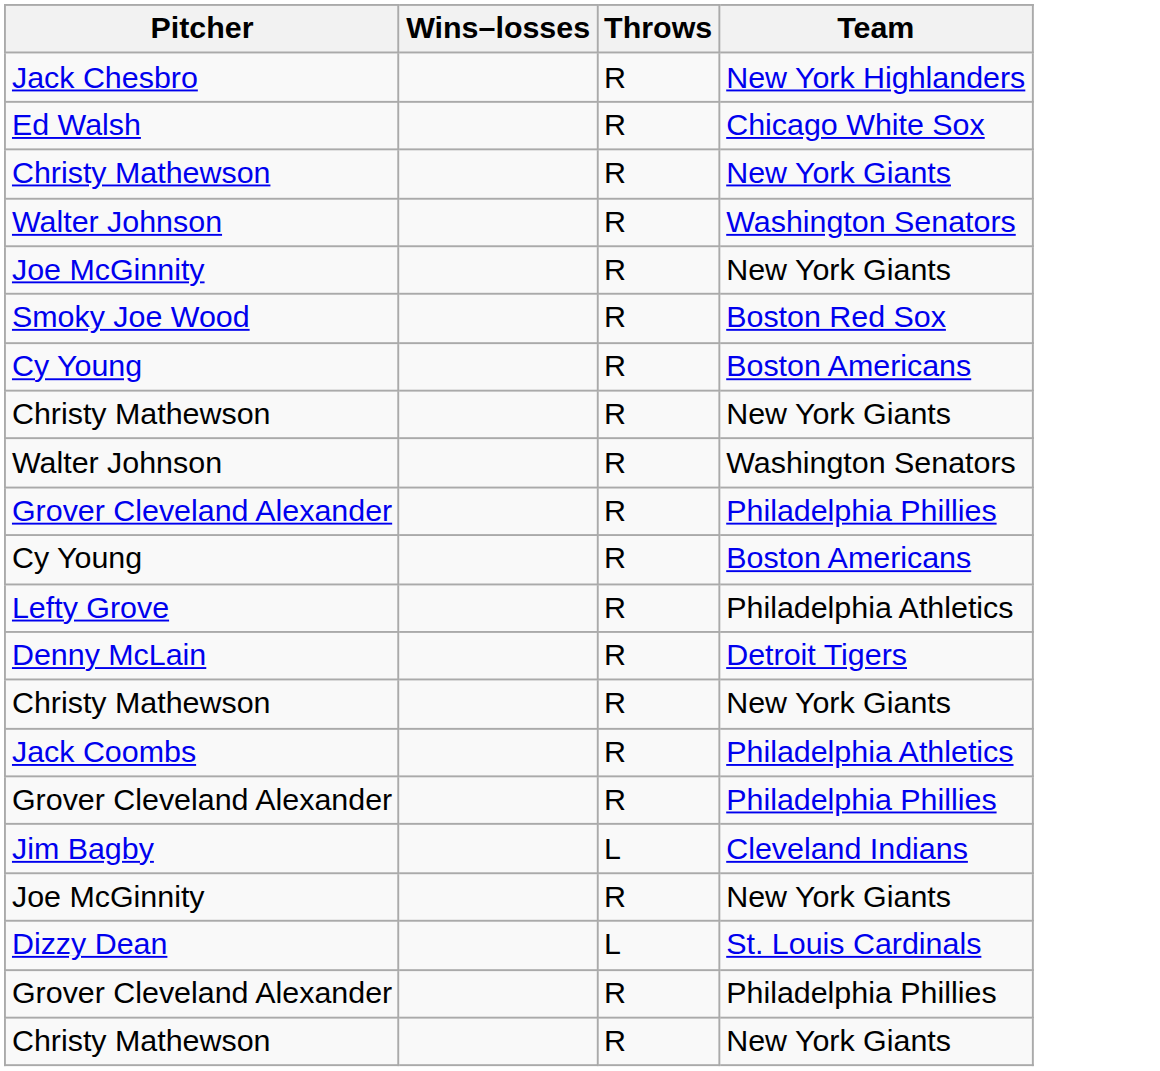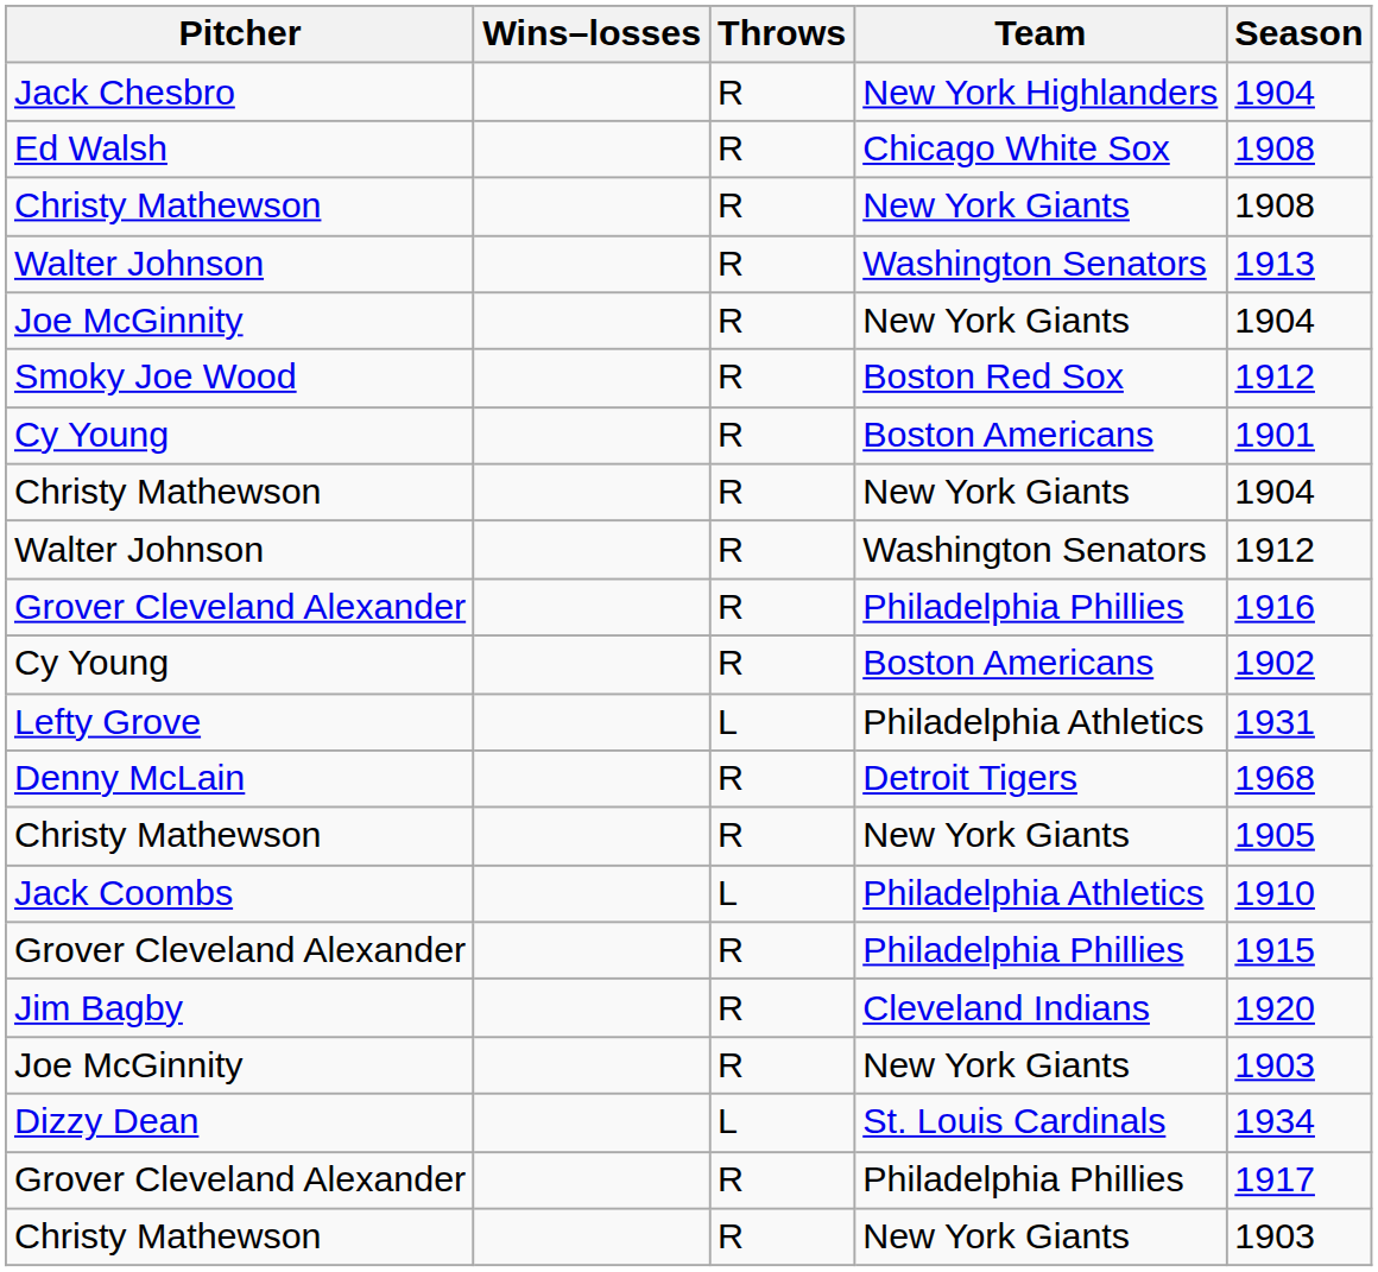+ column: Season | 1904 | 1908 | 1908 | 1913 | 1904 | 1912 | 1901 | 1904 | 1912 | 1916 | 1902 | 1931 | 1968 | 1905 | 1910 | 1915 | 1920 | 1903 | 1934 | 1917 | 1903
Lefty Grove | Throws: R -> L
Jack Coombs | Throws: R -> L
Jim Bagby | Throws: L -> R
